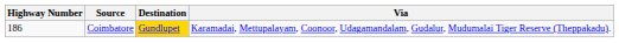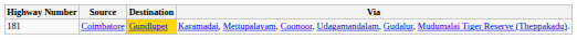Coimbatore | Highway Number: 186 -> 181
